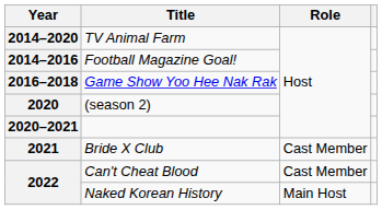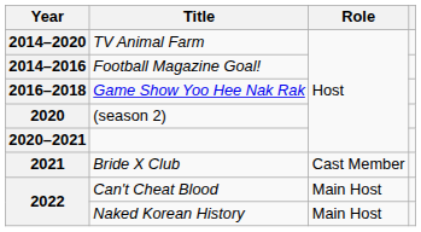Can't Cheat Blood | Role: Cast Member -> Main Host
